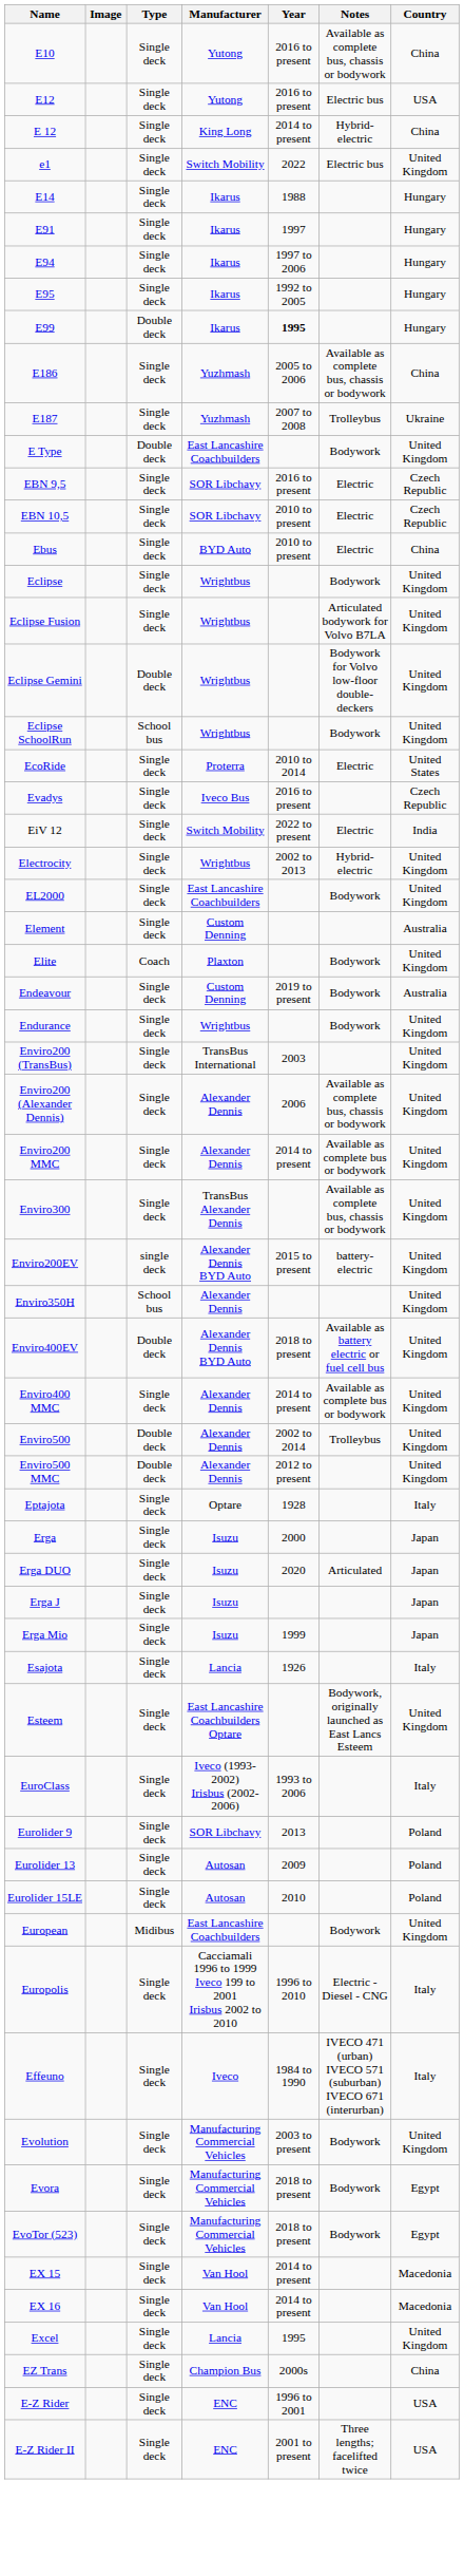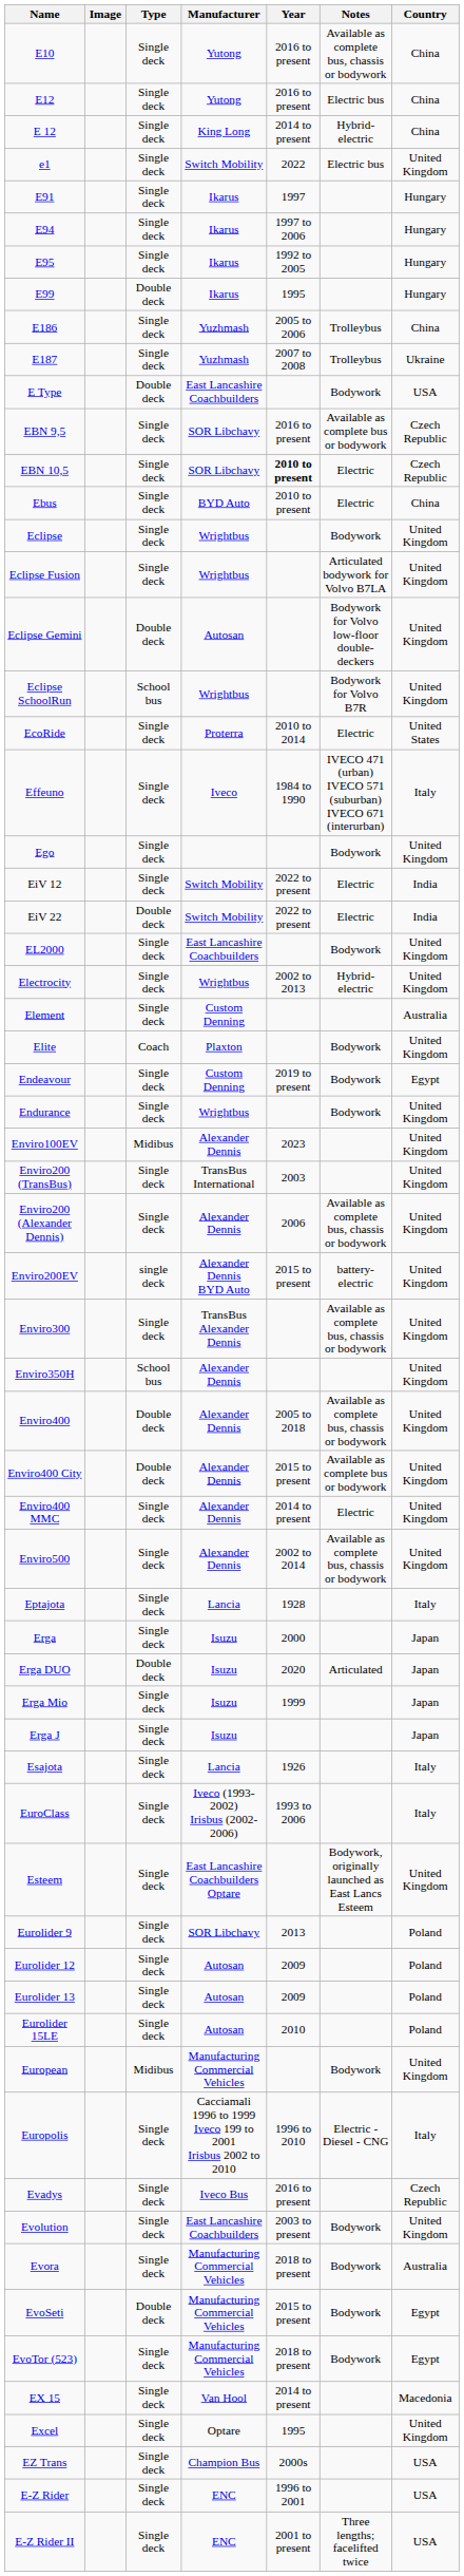E12 | Country: USA -> China
- row: E14 | Single deck | Ikarus | 1988 | Hungary
E99 | Year: bold -> normal
E186 | Notes: Available as complete bus, chassis or bodywork -> Trolleybus
E Type | Country: United Kingdom -> USA
EBN 9,5 | Notes: Electric -> Available as complete bus or bodywork
EBN 10,5 | Year: normal -> bold
Eclipse Gemini | Manufacturer: Wrightbus -> Autosan
Eclipse SchoolRun | Notes: Bodywork -> Bodywork for Volvo B7R
rows swapped: Effeuno <-> Evadys
+ row: Ego | Single deck | Bodywork | United Kingdom
+ row: EiV 22 | Double deck | Switch Mobility | 2022 to present | Electric | India
rows swapped: EL2000 <-> Electrocity
Endeavour | Country: Australia -> Egypt
+ row: Enviro100EV | Midibus | Alexander Dennis | 2023 | United Kingdom
- row: Enviro200 MMC | Single deck | Alexander Dennis | 2014 to present | Available as complete bus or bodywork | United Kingdom
rows swapped: Enviro200EV <-> Enviro300
+ row: Enviro400 | Double deck | Alexander Dennis | 2005 to 2018 | Available as complete bus, chassis or bodywork | United Kingdom
+ row: Enviro400 City | Double deck | Alexander Dennis | 2015 to present | Available as complete bus or bodywork | United Kingdom
- row: Enviro400EV | Double deck | Alexander Dennis BYD Auto | 2018 to present | Available as battery electric or fuel cell bus | United Kingdom
Enviro400 MMC | Notes: Available as complete bus or bodywork -> Electric
Enviro500 | Type: Double deck -> Single deck
Enviro500 | Notes: Trolleybus -> Available as complete bus, chassis or bodywork
- row: Enviro500 MMC | Double deck | Alexander Dennis | 2012 to present | United Kingdom
Eptajota | Manufacturer: Optare -> Lancia
Erga DUO | Type: Single deck -> Double deck
rows swapped: Erga J <-> Erga Mio
rows swapped: Esteem <-> EuroClass
+ row: Eurolider 12 | Single deck | Autosan | 2009 | Poland
European | Manufacturer: East Lancashire Coachbuilders -> Manufacturing Commercial Vehicles
Evolution | Manufacturer: Manufacturing Commercial Vehicles -> East Lancashire Coachbuilders
Evora | Country: Egypt -> Australia
+ row: EvoSeti | Double deck | Manufacturing Commercial Vehicles | 2015 to present | Bodywork | Egypt
- row: EX 16 | Single deck | Van Hool | 2014 to present | Macedonia
Excel | Manufacturer: Lancia -> Optare
EZ Trans | Country: China -> USA
